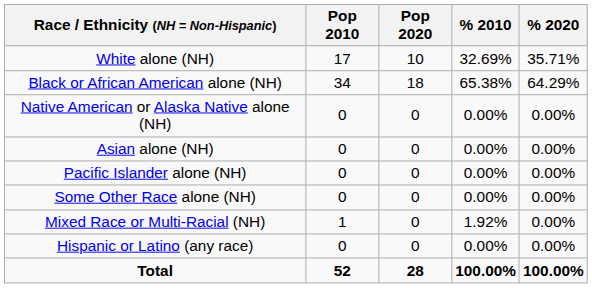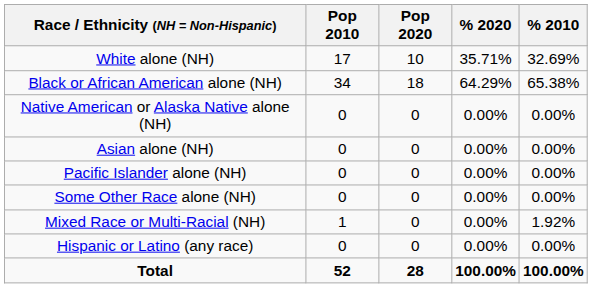columns swapped: % 2010 <-> % 2020
